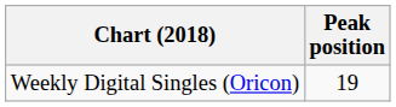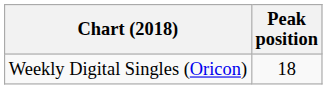Weekly Digital Singles (Oricon) | Peak position: 19 -> 18
